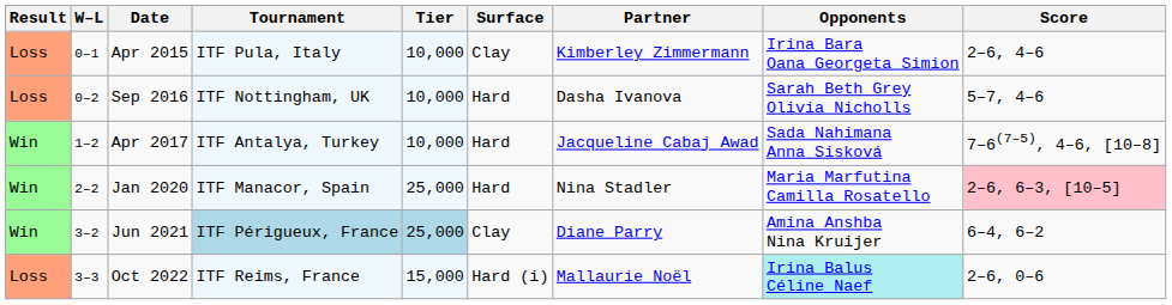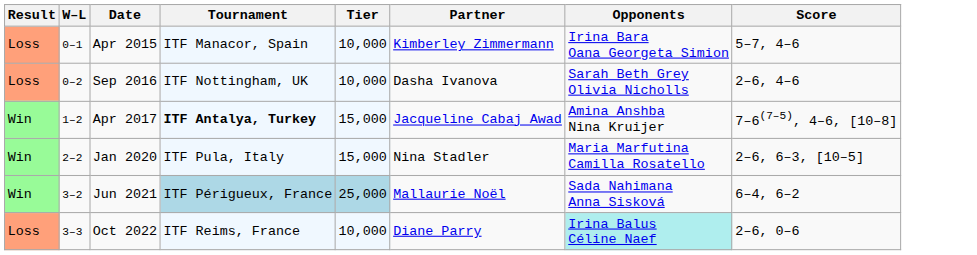- column: Surface | Clay | Hard | Hard | Hard | Clay | Hard (i)
Apr 2015 | Tournament: ITF Pula, Italy -> ITF Manacor, Spain
Apr 2015 | Score: 2–6, 4–6 -> 5–7, 4–6
Sep 2016 | Score: 5–7, 4–6 -> 2–6, 4–6
Apr 2017 | Tournament: normal -> bold
Apr 2017 | Tier: 10,000 -> 15,000
Apr 2017 | Opponents: Sada Nahimana Anna Sisková -> Amina Anshba Nina Kruijer
Jan 2020 | Tournament: ITF Manacor, Spain -> ITF Pula, Italy
Jan 2020 | Tier: 25,000 -> 15,000
Jan 2020 | Score: pink background -> no background
Jun 2021 | Partner: Diane Parry -> Mallaurie Noël
Jun 2021 | Opponents: Amina Anshba Nina Kruijer -> Sada Nahimana Anna Sisková
Oct 2022 | Tier: 15,000 -> 10,000
Oct 2022 | Partner: Mallaurie Noël -> Diane Parry
